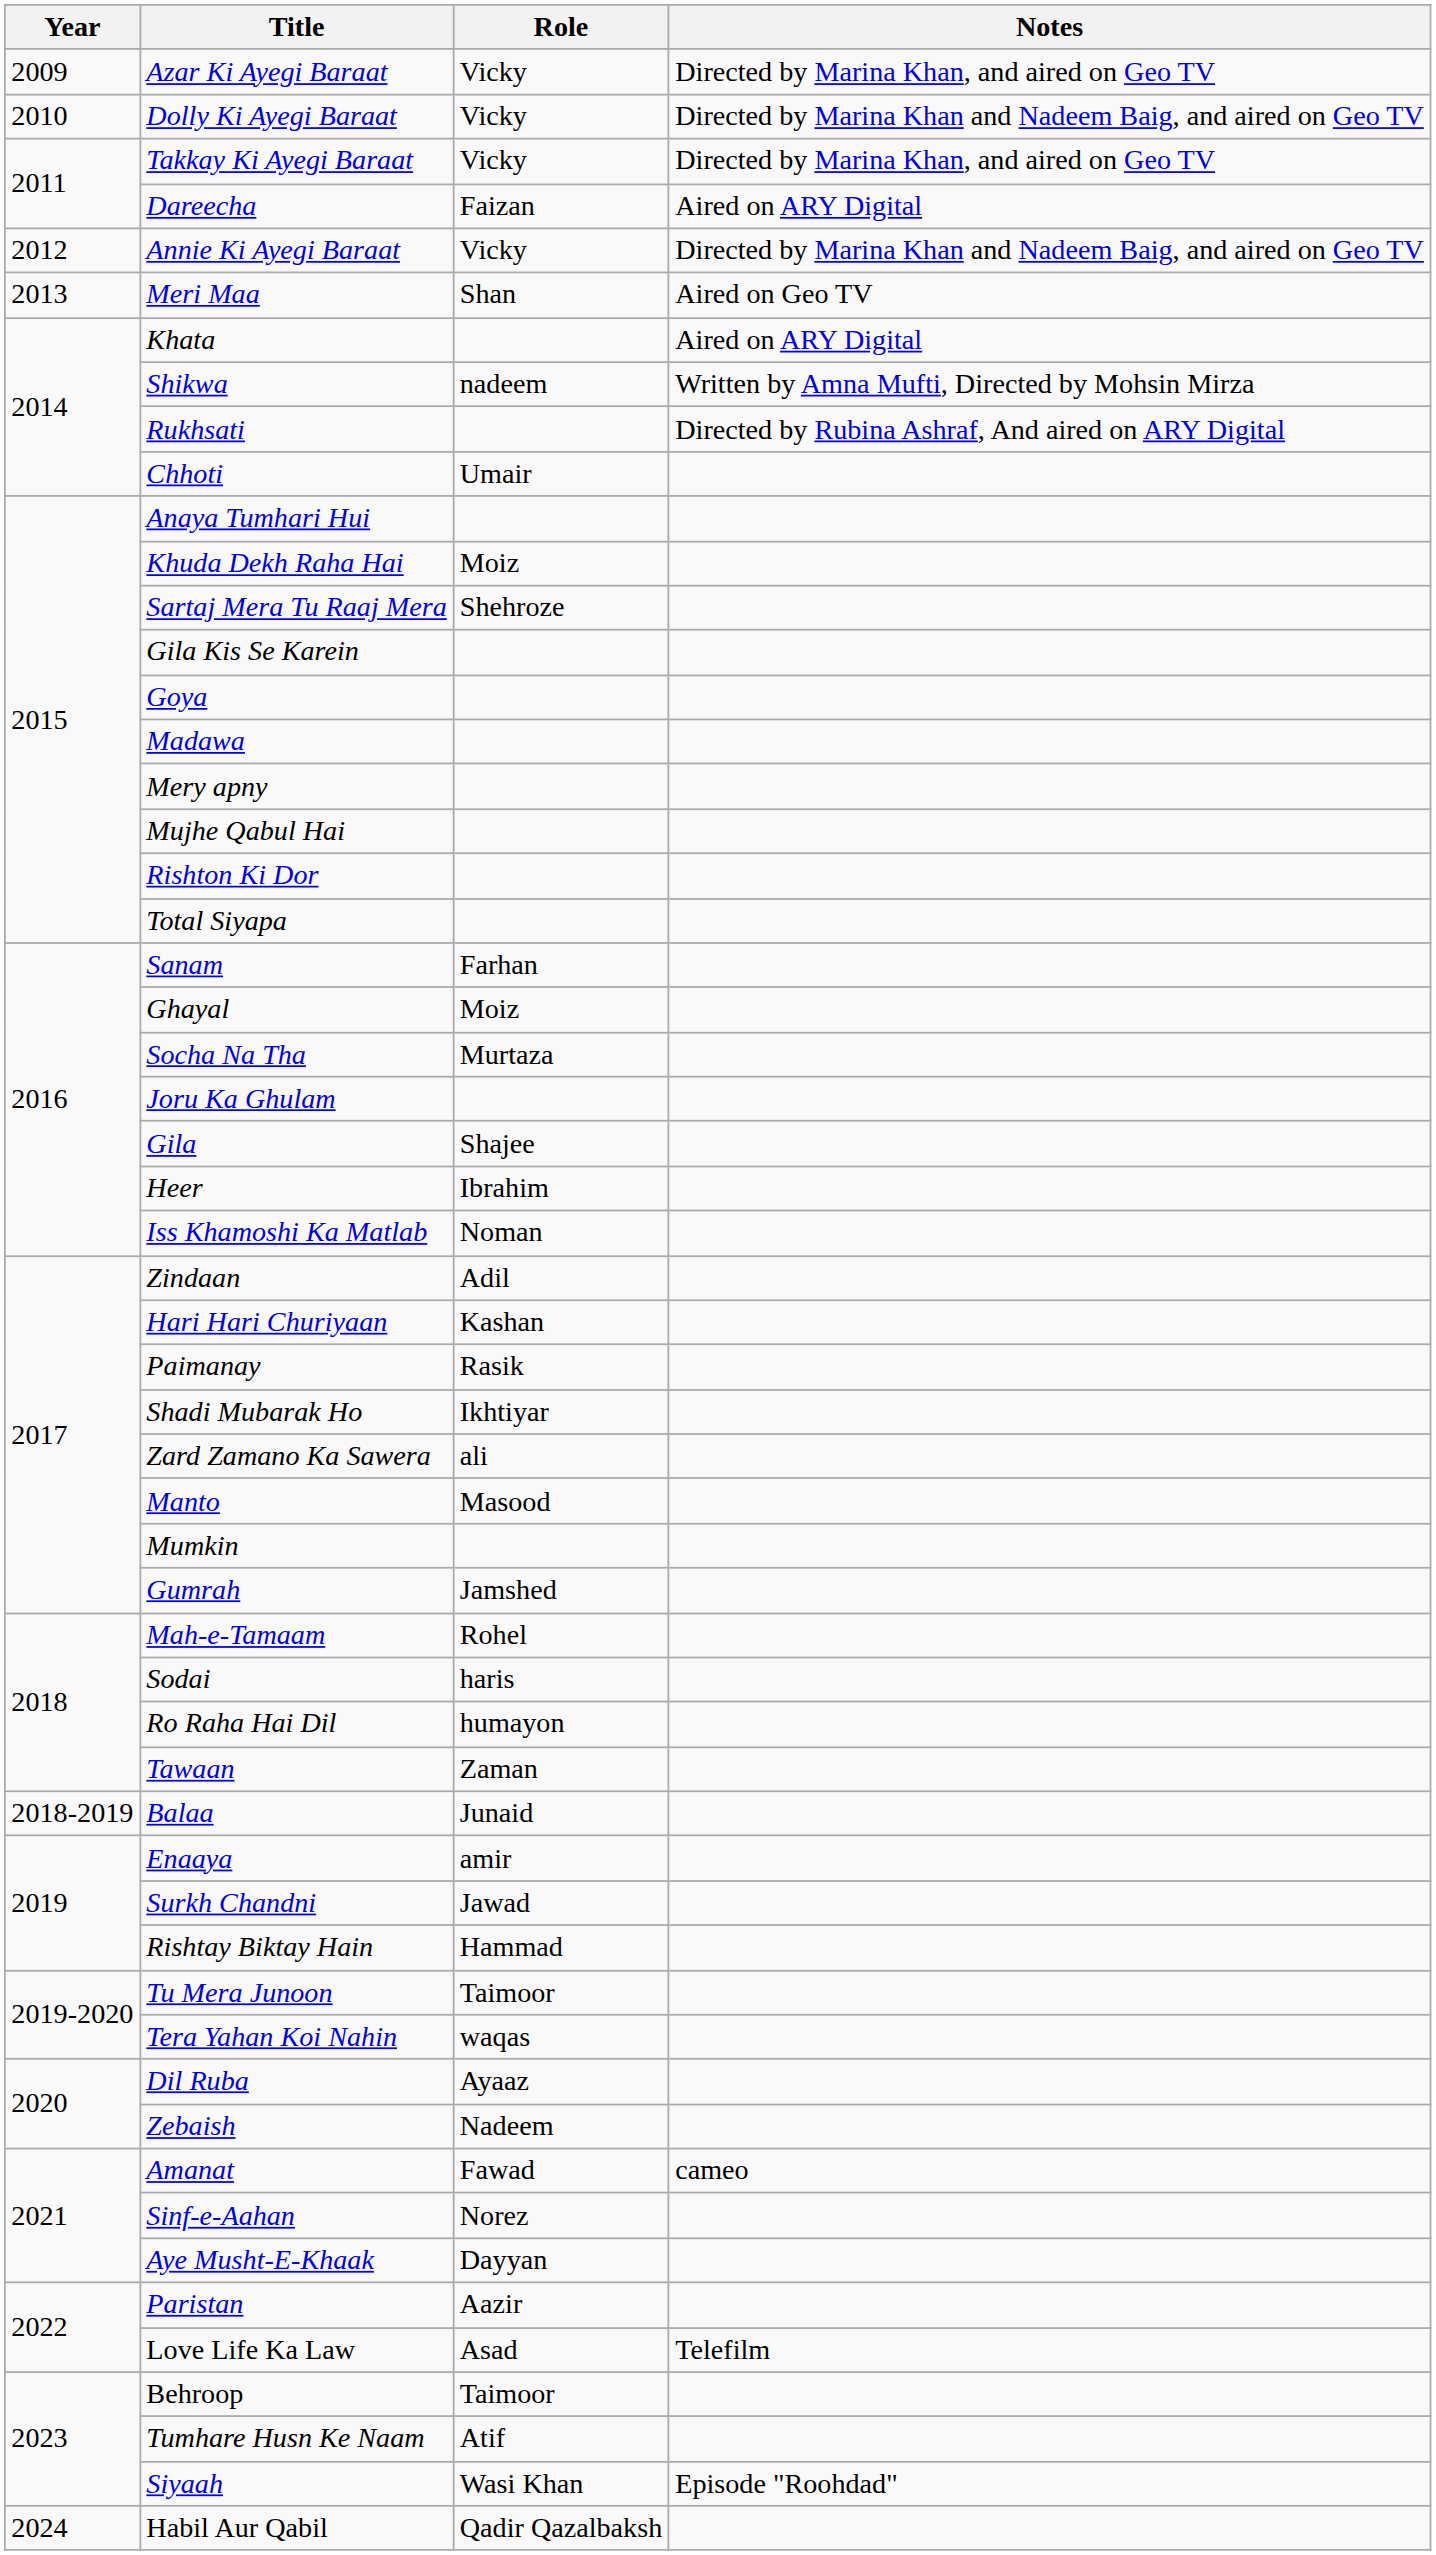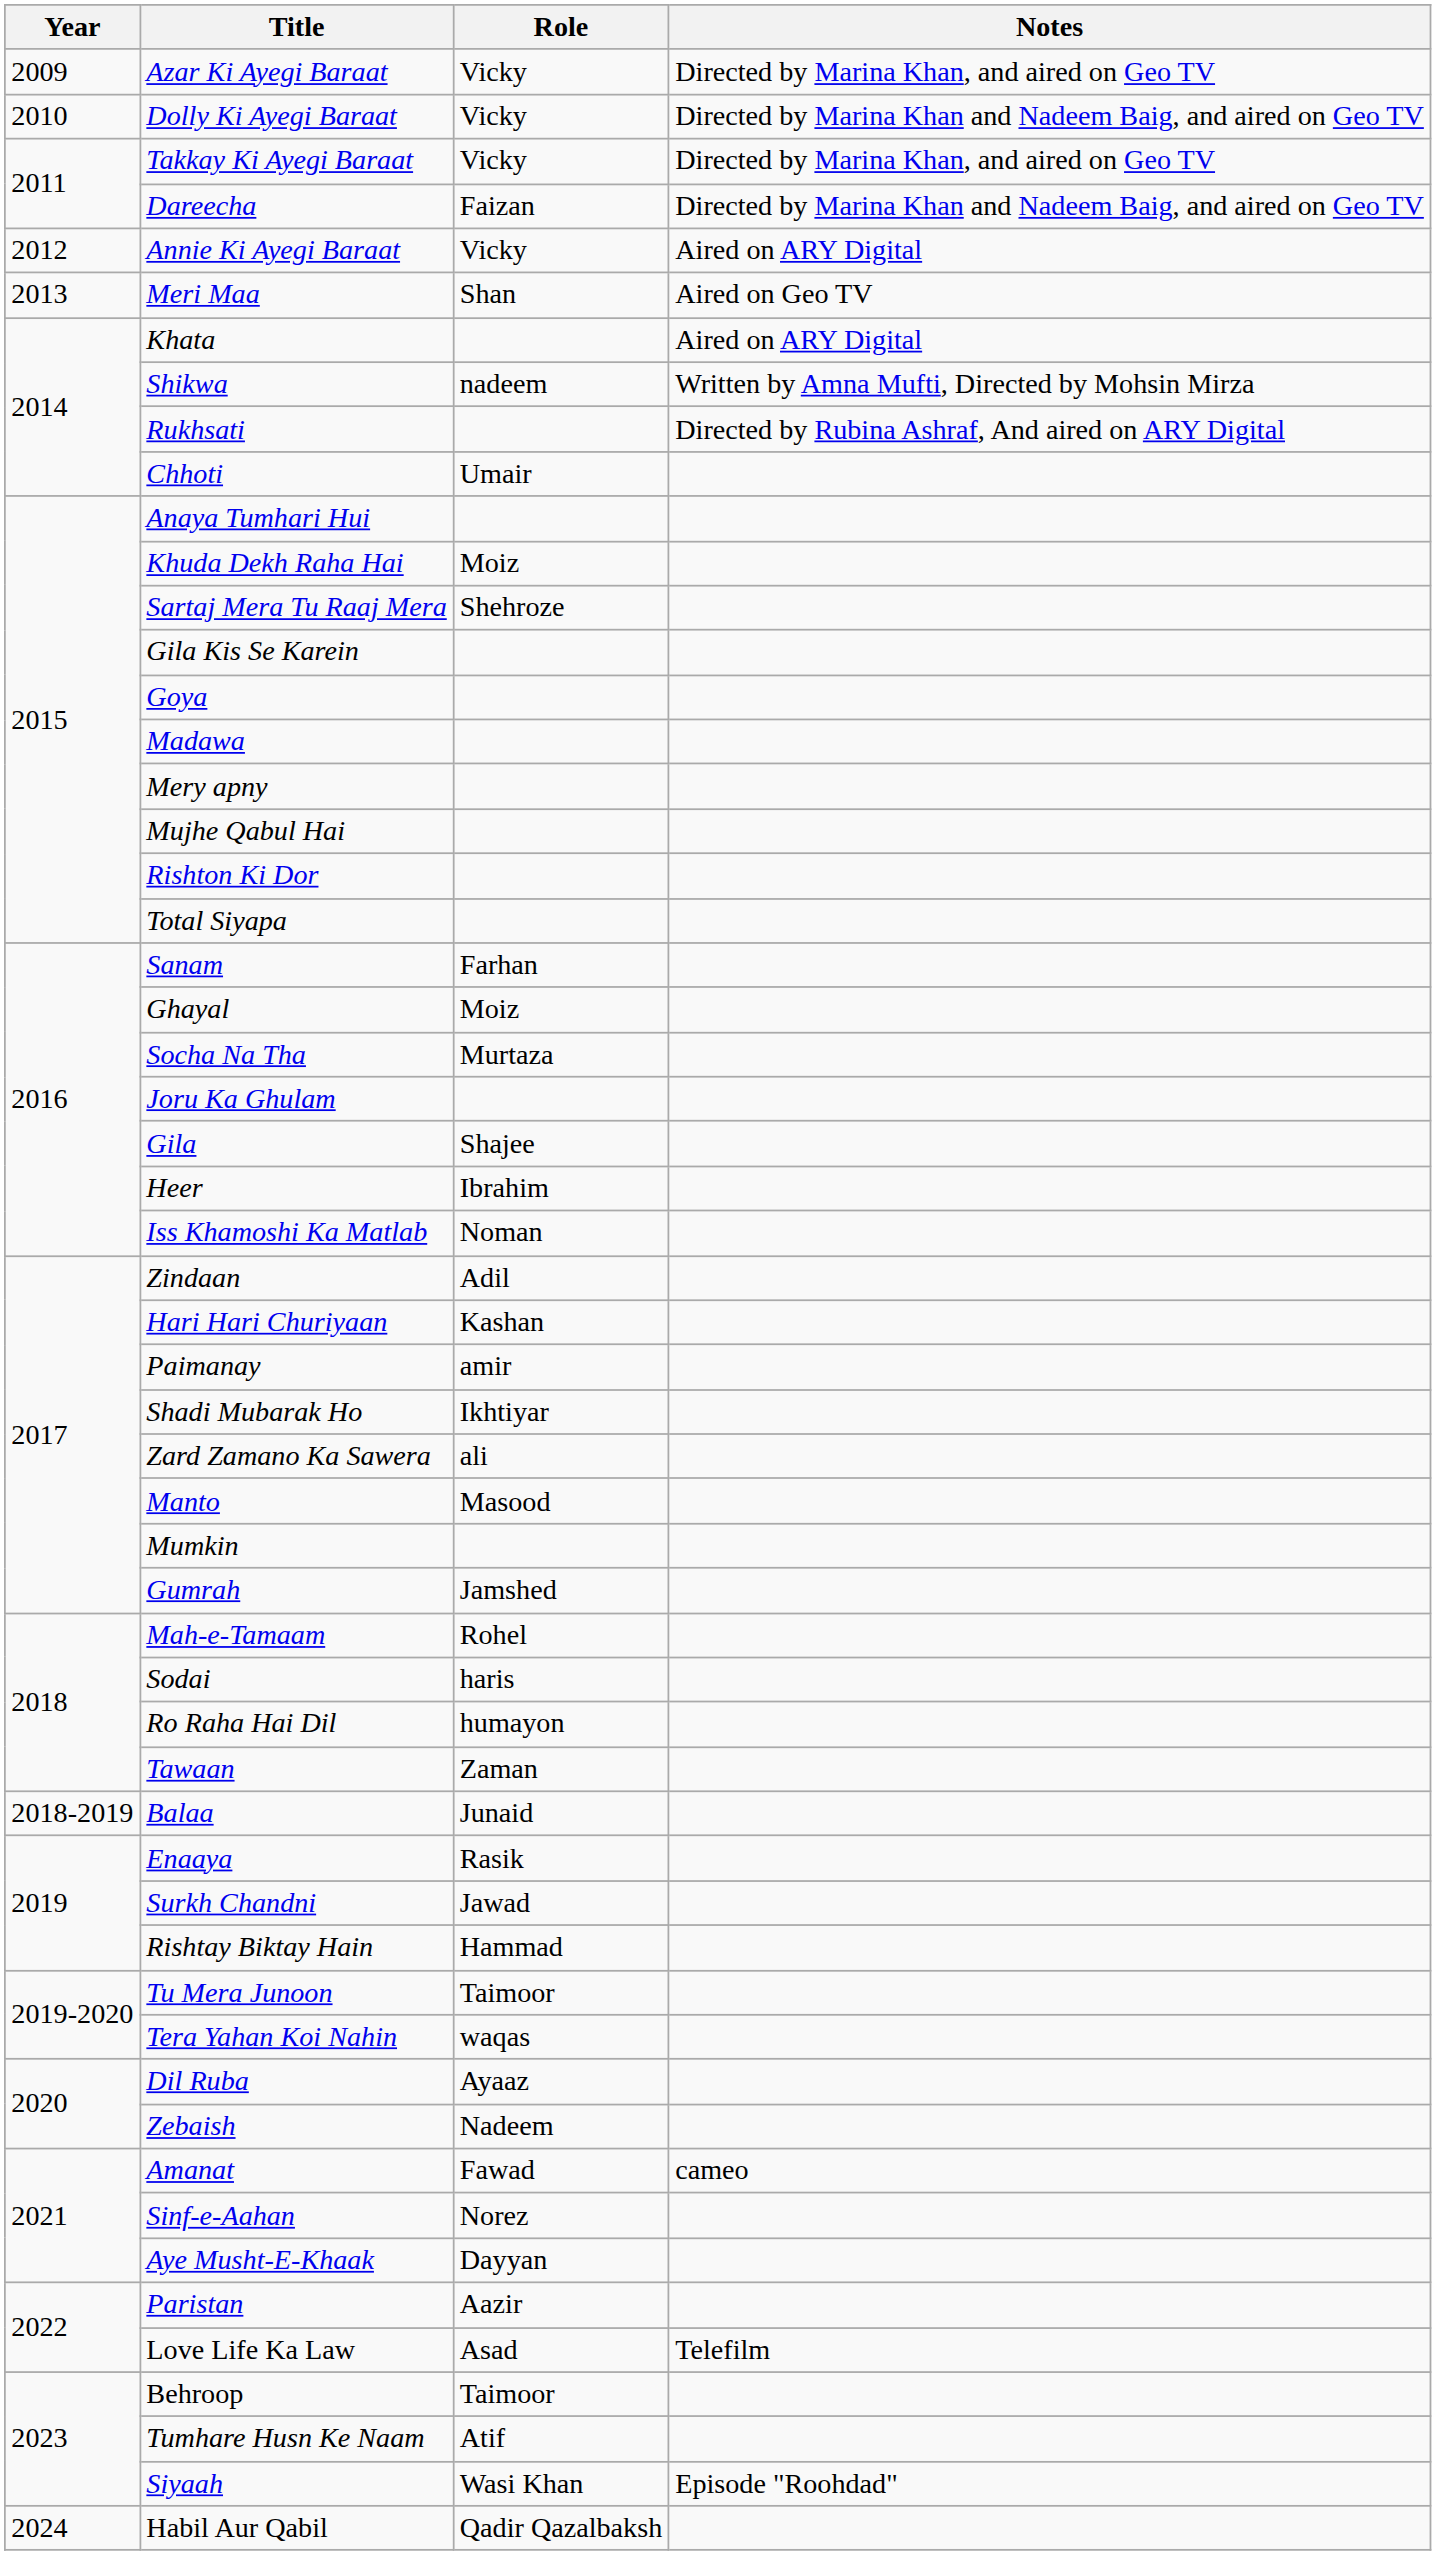Dareecha | Notes: Aired on ARY Digital -> Directed by Marina Khan and Nadeem Baig, and aired on Geo TV
Annie Ki Ayegi Baraat | Notes: Directed by Marina Khan and Nadeem Baig, and aired on Geo TV -> Aired on ARY Digital
Paimanay | Role: Rasik -> amir
Enaaya | Role: amir -> Rasik
